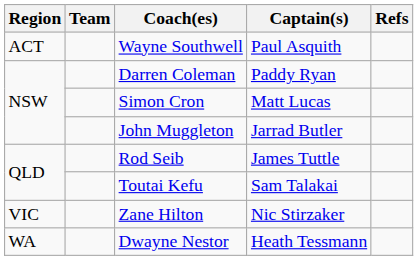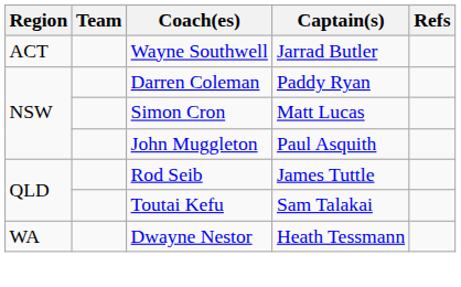Wayne Southwell | Captain(s): Paul Asquith -> Jarrad Butler
John Muggleton | Captain(s): Jarrad Butler -> Paul Asquith
- row: VIC | Zane Hilton | Nic Stirzaker
